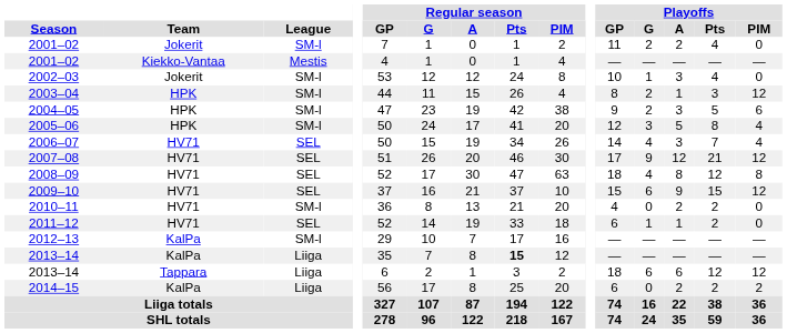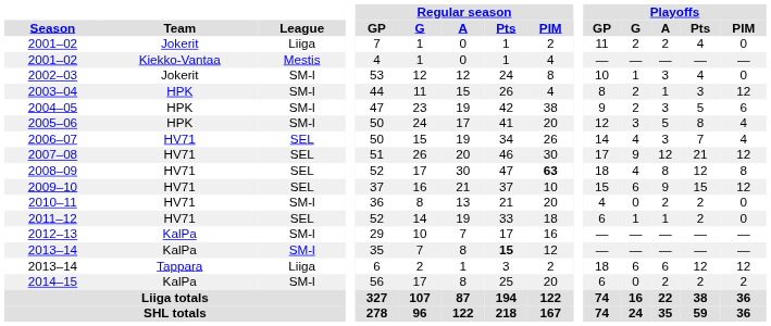2001–02 / Jokerit | League: SM-l -> Liiga
2008–09 | Regular season / PIM: normal -> bold
2013–14 / KalPa | League: Liiga -> SM-l
2014–15 | League: Liiga -> SM-l
